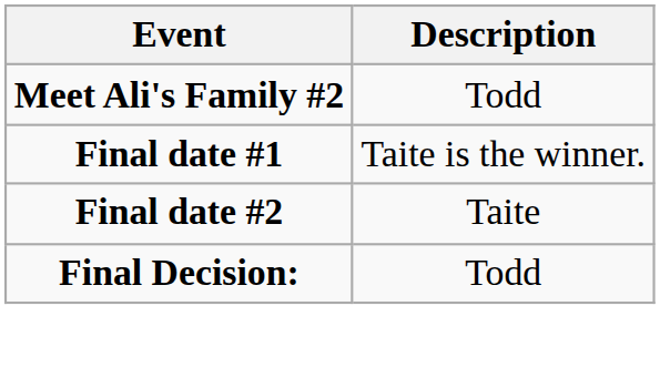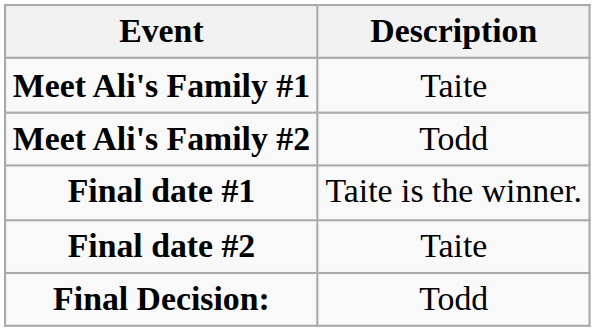+ row: Meet Ali's Family #1 | Taite
